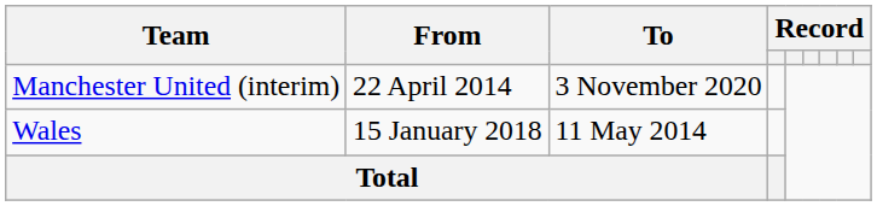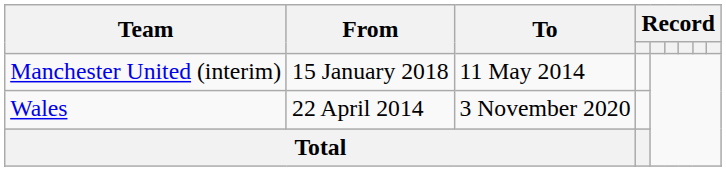Manchester United (interim) | From: 22 April 2014 -> 15 January 2018
Manchester United (interim) | To: 3 November 2020 -> 11 May 2014
Wales | From: 15 January 2018 -> 22 April 2014
Wales | To: 11 May 2014 -> 3 November 2020
